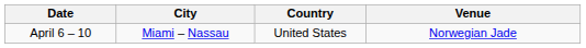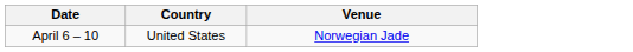- column: City | Miami – Nassau
